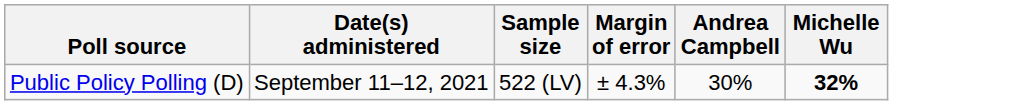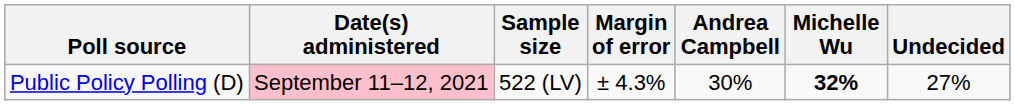+ column: Undecided | 27%
Public Policy Polling (D) | Date(s) administered: no background -> pink background
